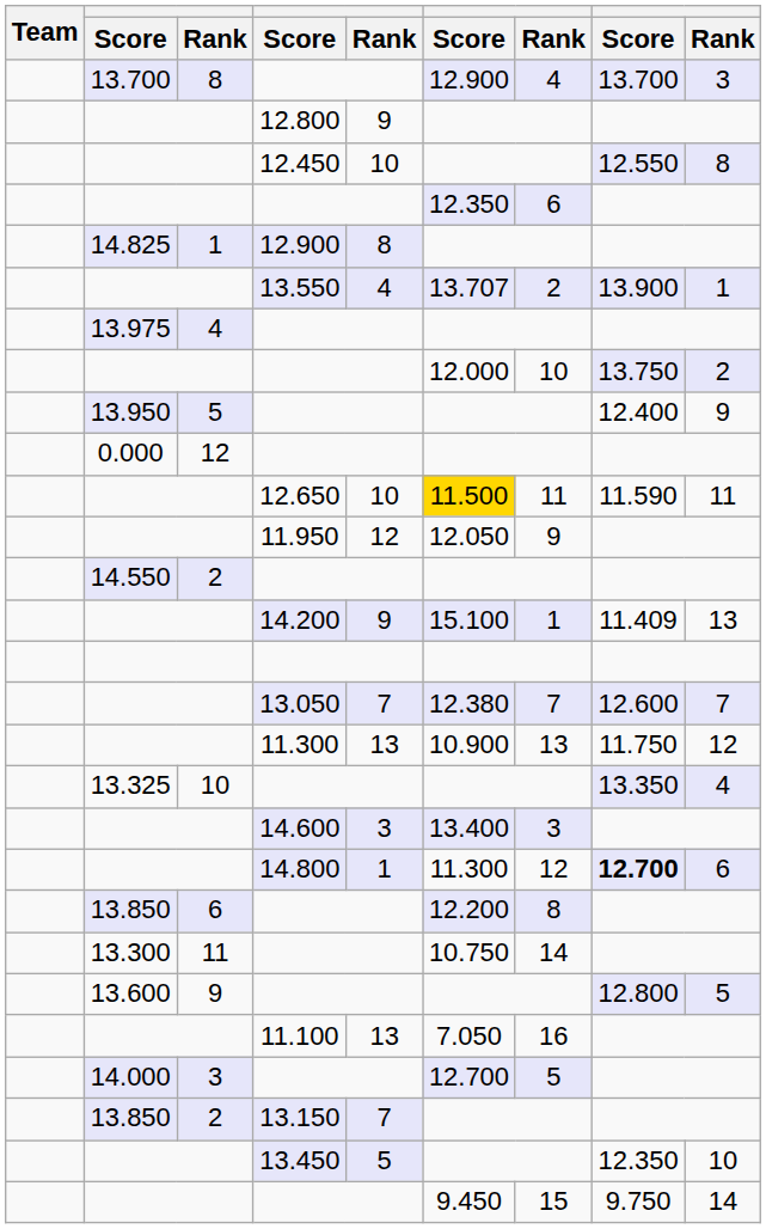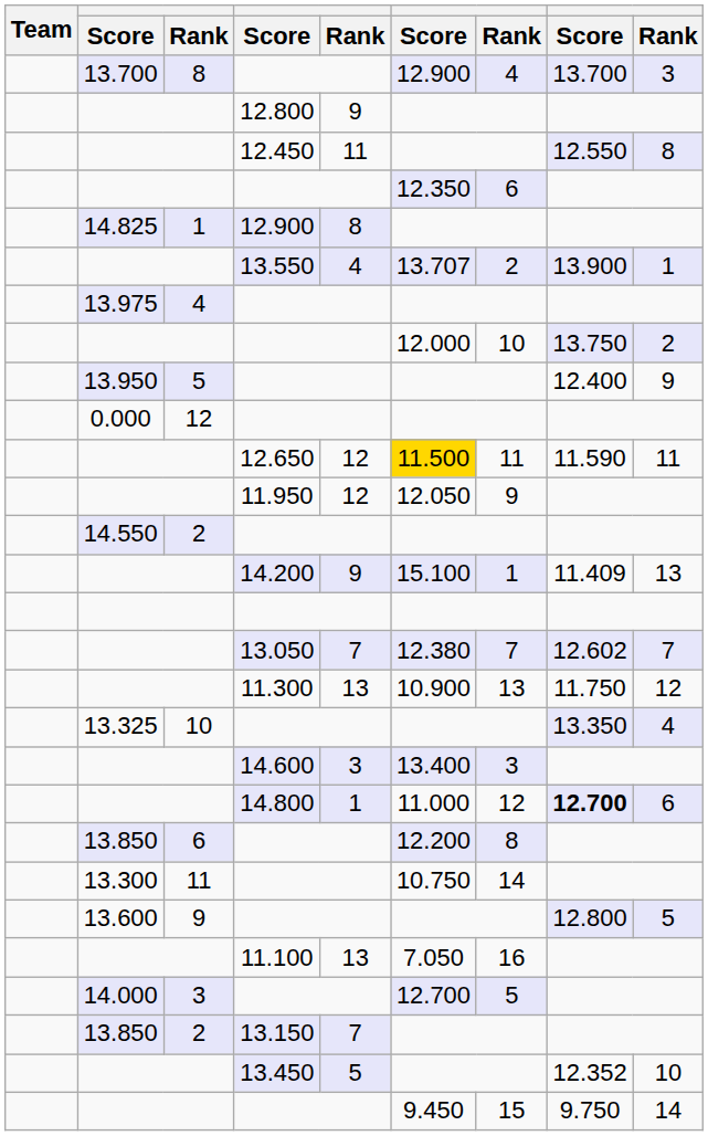12.450 | column 5: 10 -> 11
12.650 | column 5: 10 -> 12
13.050 | column 8: 12.600 -> 12.602
14.800 | column 6: 11.300 -> 11.000
13.450 | column 8: 12.350 -> 12.352
